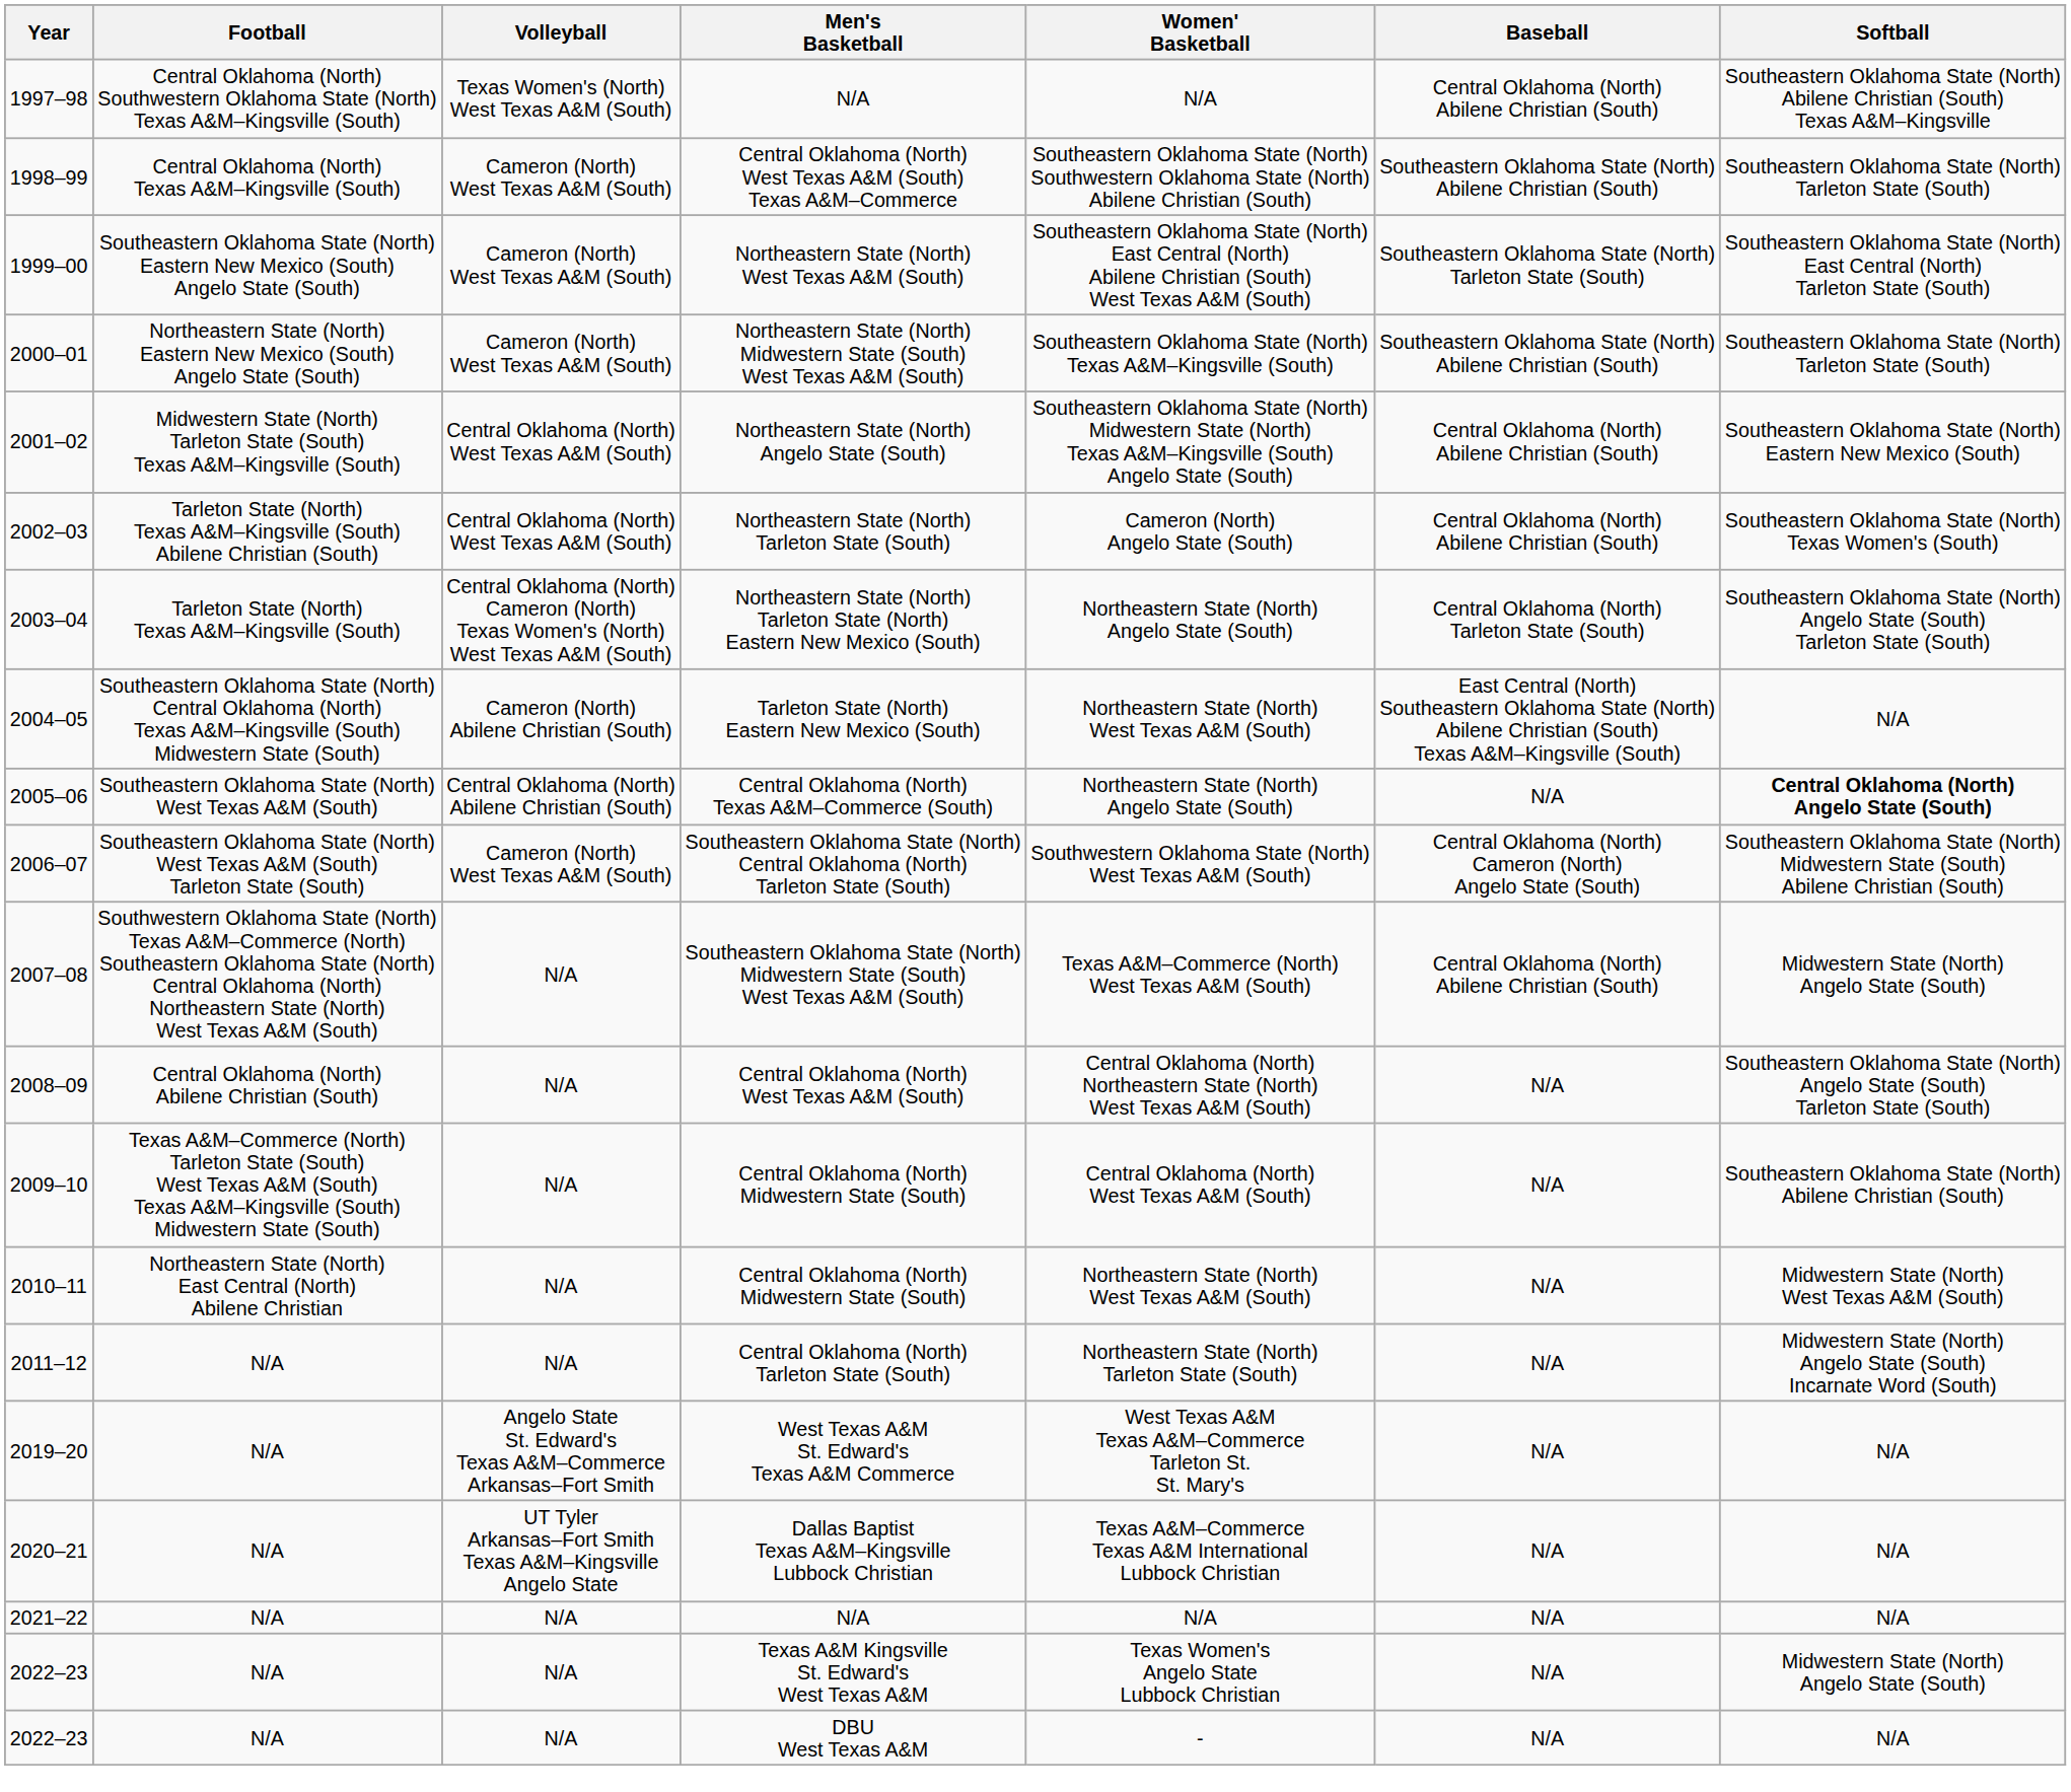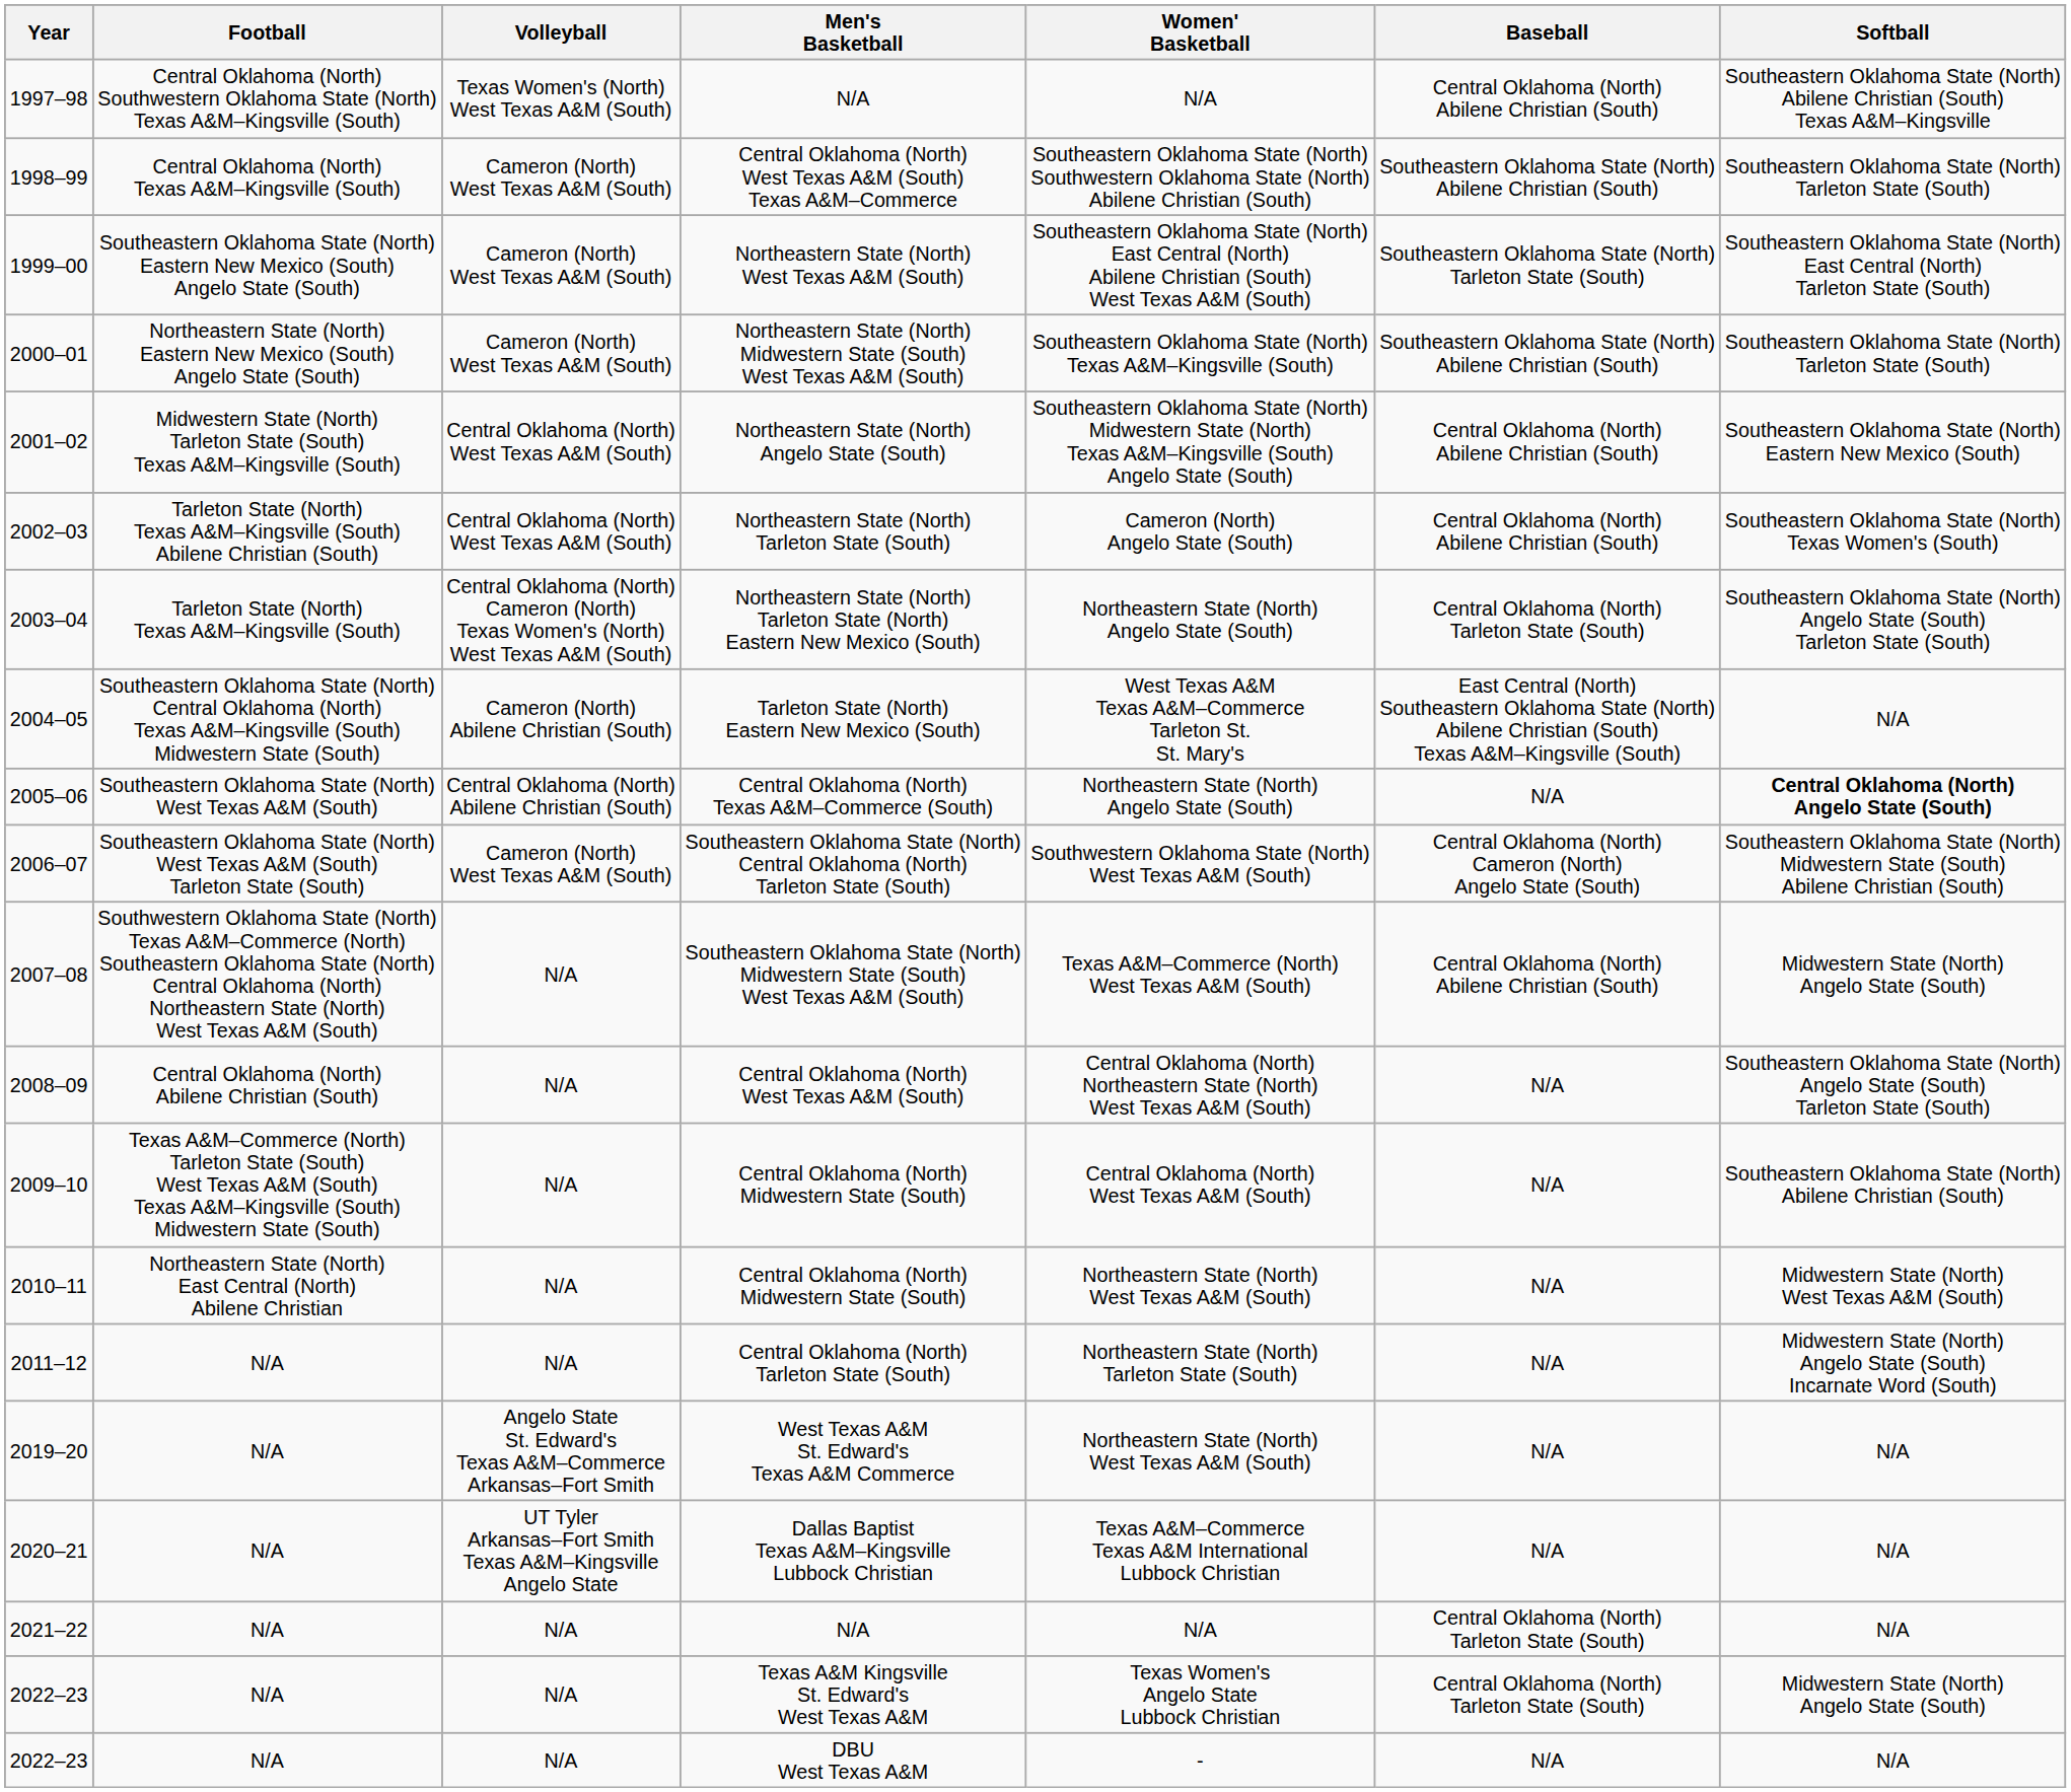Tarleton State (North) Eastern New Mexico (South) | Women' Basketball: Northeastern State (North) West Texas A&M (South) -> West Texas A&M Texas A&M–Commerce Tarleton St. St. Mary's
West Texas A&M St. Edward's Texas A&M Commerce | Women' Basketball: West Texas A&M Texas A&M–Commerce Tarleton St. St. Mary's -> Northeastern State (North) West Texas A&M (South)
2021–22 / N/A | Baseball: N/A -> Central Oklahoma (North) Tarleton State (South)
Texas A&M Kingsville St. Edward's West Texas A&M | Baseball: N/A -> Central Oklahoma (North) Tarleton State (South)
